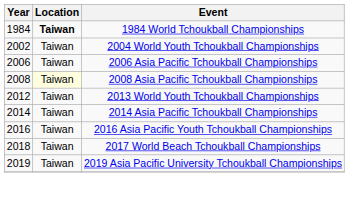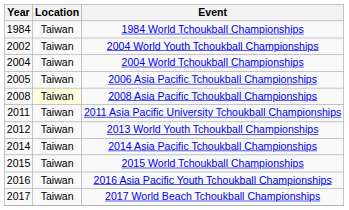1984 World Tchoukball Championships | Location: bold -> normal
+ row: 2004 | Taiwan | 2004 World Tchoukball Championships
2006 Asia Pacific Tchoukball Championships | Year: 2006 -> 2005
+ row: 2011 | Taiwan | 2011 Asia Pacific University Tchoukball Championships
+ row: 2015 | Taiwan | 2015 World Tchoukball Championships
2017 World Beach Tchoukball Championships | Year: 2018 -> 2017
- row: 2019 | Taiwan | 2019 Asia Pacific University Tchoukball Championships
